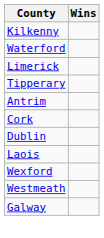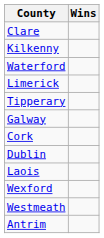+ row: Clare
rows swapped: Galway <-> Antrim
